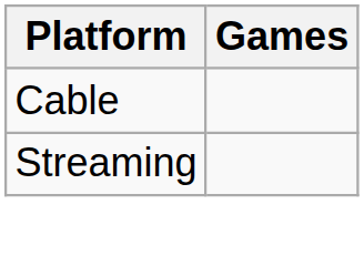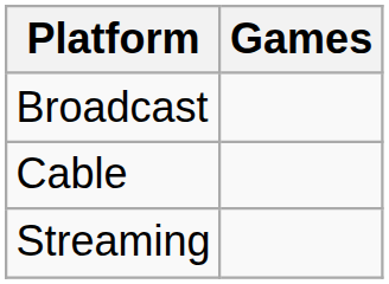+ row: Broadcast
